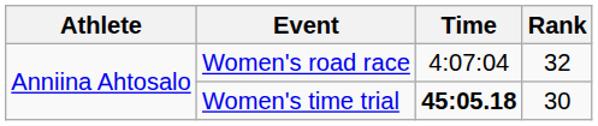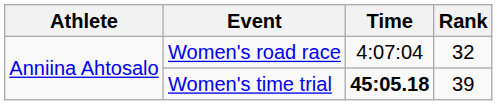Women's time trial | Rank: 30 -> 39
